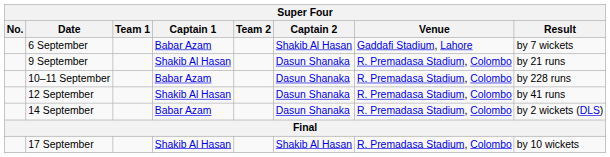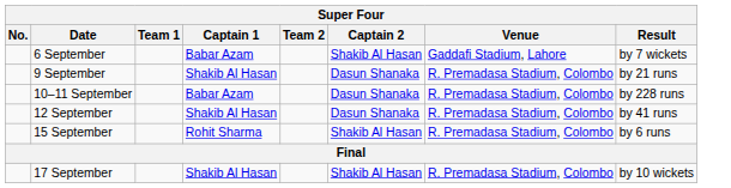- row: 14 September | Babar Azam | Dasun Shanaka | R. Premadasa Stadium, Colombo | by 2 wickets (DLS)
+ row: 15 September | Rohit Sharma | Shakib Al Hasan | R. Premadasa Stadium, Colombo | by 6 runs
